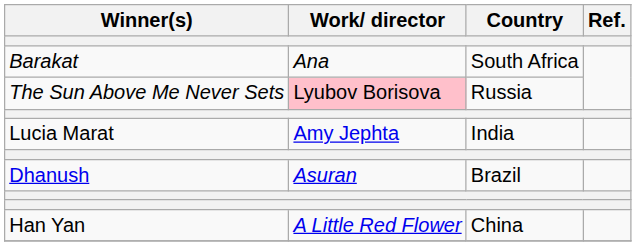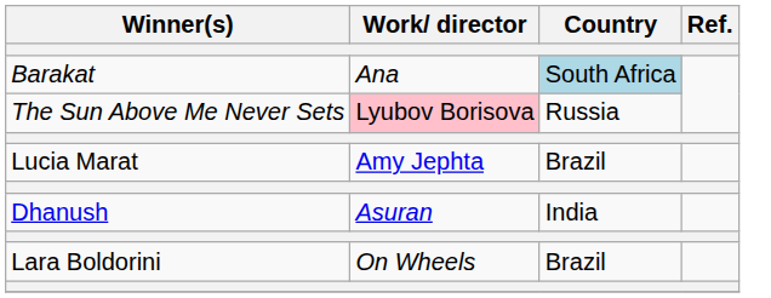Barakat | Country: no background -> lightblue background
Lucia Marat | Country: India -> Brazil
Dhanush | Country: Brazil -> India
+ row: Lara Boldorini | On Wheels | Brazil
- row: Han Yan | A Little Red Flower | China
